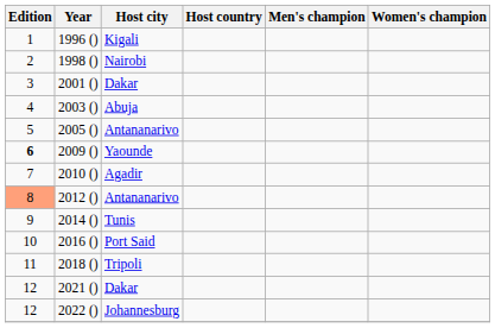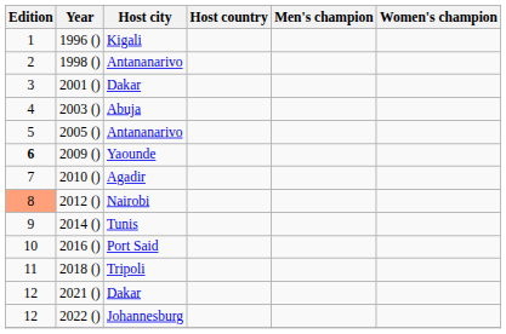1998 () | Host city: Nairobi -> Antananarivo
2012 () | Host city: Antananarivo -> Nairobi
